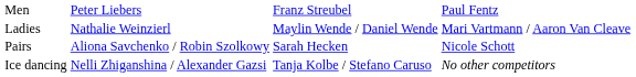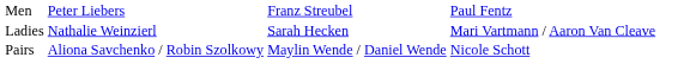Ladies | column 3: Maylin Wende / Daniel Wende -> Sarah Hecken
Pairs | column 3: Sarah Hecken -> Maylin Wende / Daniel Wende
- row: Ice dancing | Nelli Zhiganshina / Alexander Gazsi | Tanja Kolbe / Stefano Caruso | No other competitors
